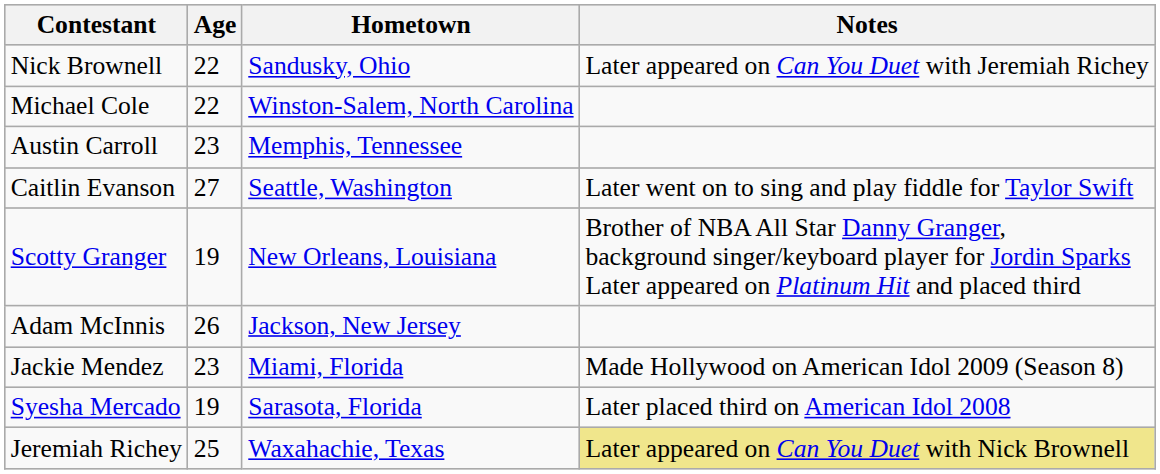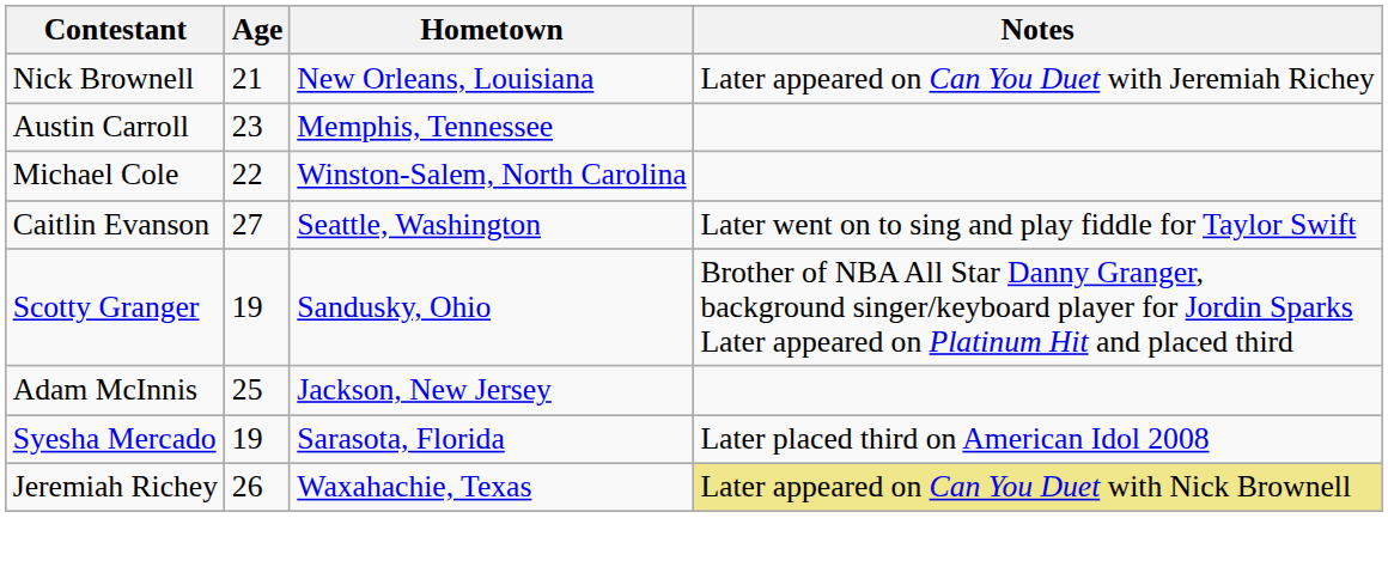Nick Brownell | Age: 22 -> 21
Nick Brownell | Hometown: Sandusky, Ohio -> New Orleans, Louisiana
rows swapped: Austin Carroll <-> Michael Cole
Scotty Granger | Hometown: New Orleans, Louisiana -> Sandusky, Ohio
Adam McInnis | Age: 26 -> 25
- row: Jackie Mendez | 23 | Miami, Florida | Made Hollywood on American Idol 2009 (Season 8)
Jeremiah Richey | Age: 25 -> 26
